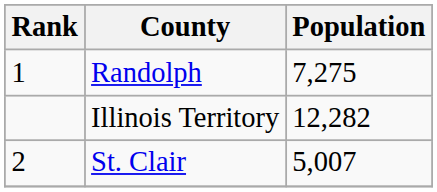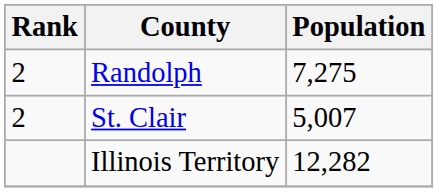Randolph | Rank: 1 -> 2
rows swapped: St. Clair <-> Illinois Territory
